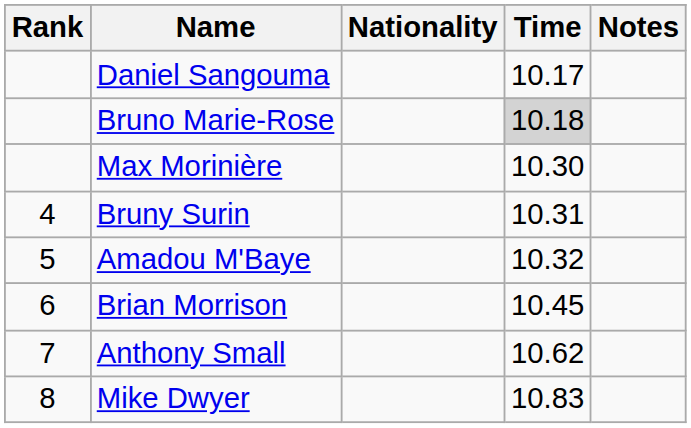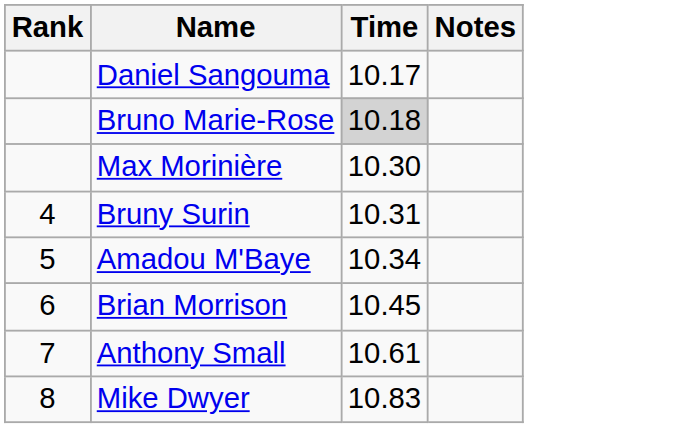- column: Nationality
Amadou M'Baye | Time: 10.32 -> 10.34
Anthony Small | Time: 10.62 -> 10.61
